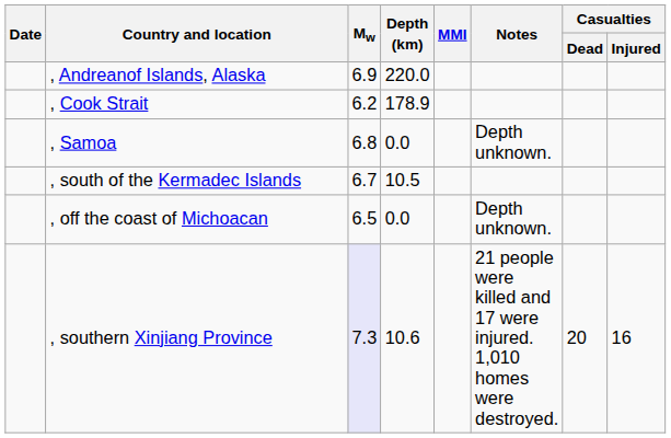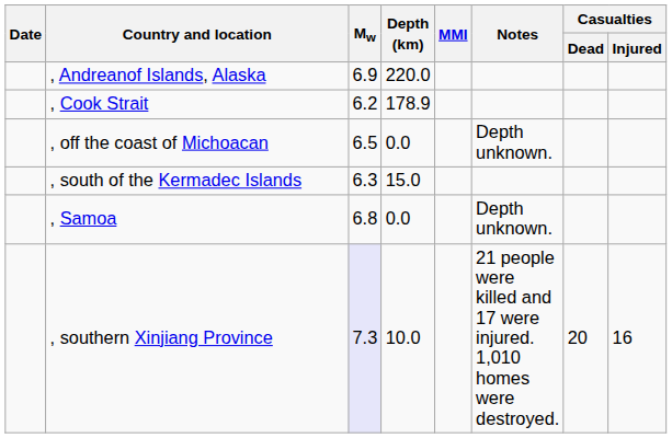rows swapped: , Samoa <-> , off the coast of Michoacan
, south of the Kermadec Islands | Mw: 6.7 -> 6.3
, south of the Kermadec Islands | Depth (km): 10.5 -> 15.0
, southern Xinjiang Province | Depth (km): 10.6 -> 10.0
